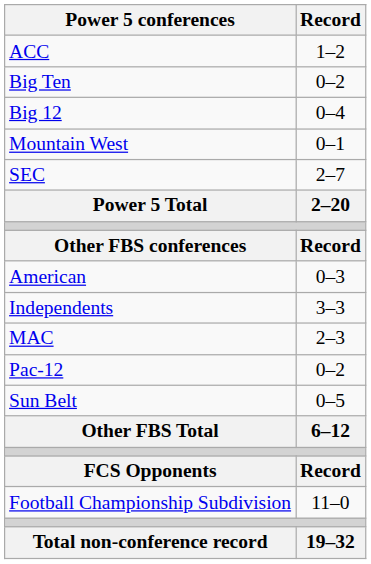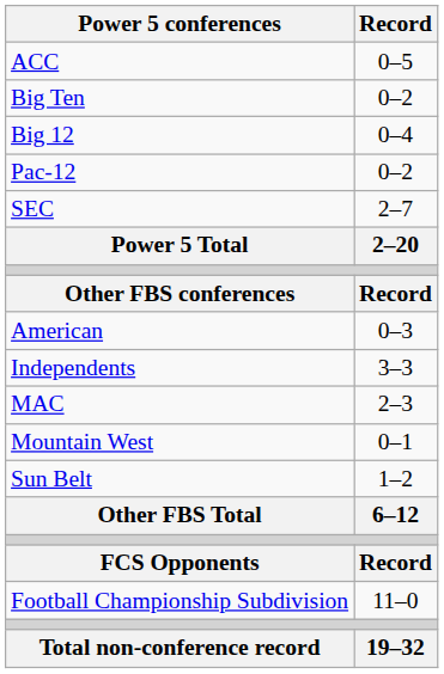ACC | Record: 1–2 -> 0–5
rows swapped: Pac-12 <-> Mountain West
Sun Belt | Record: 0–5 -> 1–2
